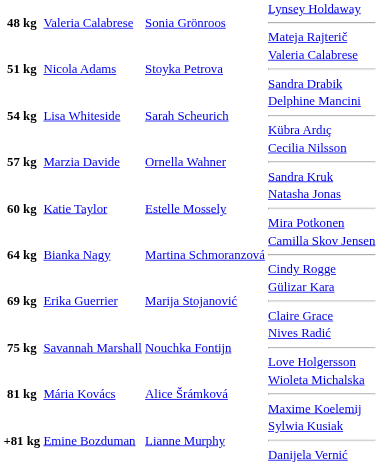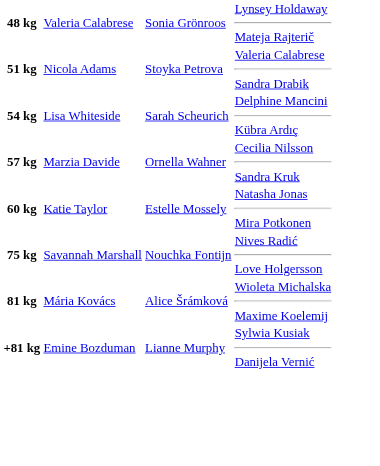- row: 64 kg | Bianka Nagy | Martina Schmoranzová | Camilla Skov Jensen Cindy Rogge
- row: 69 kg | Erika Guerrier | Marija Stojanović | Gülizar Kara Claire Grace
